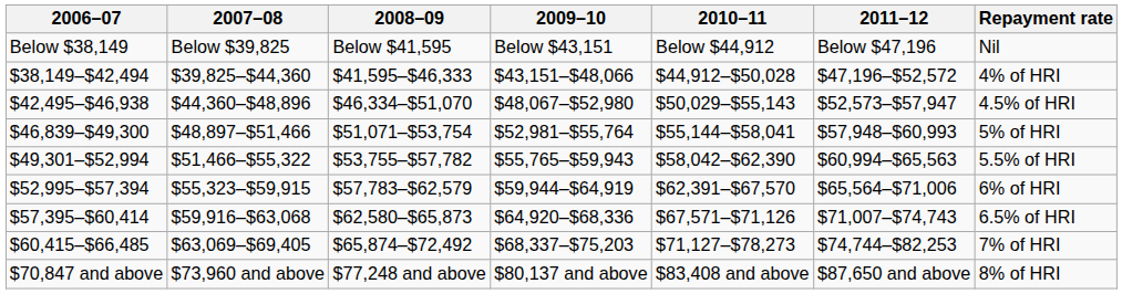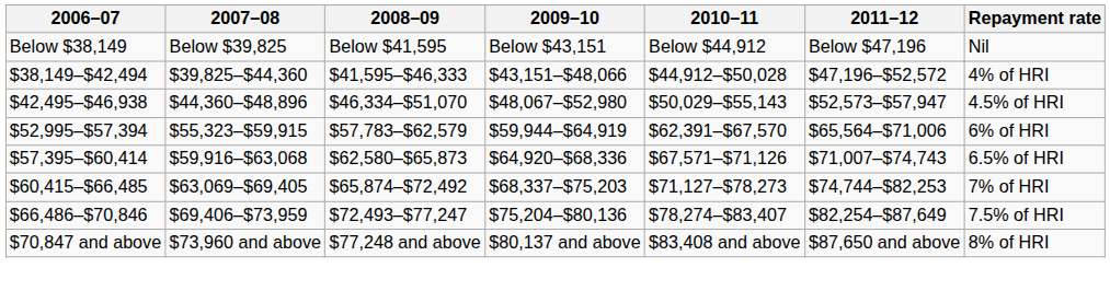- row: $46,839–$49,300 | $48,897–$51,466 | $51,071–$53,754 | $52,981–$55,764 | $55,144–$58,041 | $57,948–$60,993 | 5% of HRI
- row: $49,301–$52,994 | $51,466–$55,322 | $53,755–$57,782 | $55,765–$59,943 | $58,042–$62,390 | $60,994–$65,563 | 5.5% of HRI
+ row: $66,486–$70,846 | $69,406–$73,959 | $72,493–$77,247 | $75,204–$80,136 | $78,274–$83,407 | $82,254–$87,649 | 7.5% of HRI
